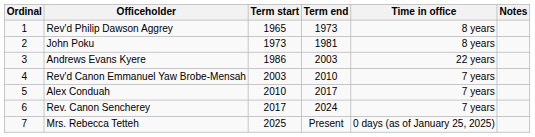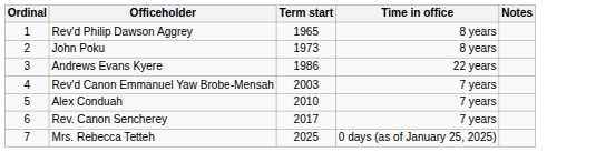- column: Term end | 1973 | 1981 | 2003 | 2010 | 2017 | 2024 | Present
